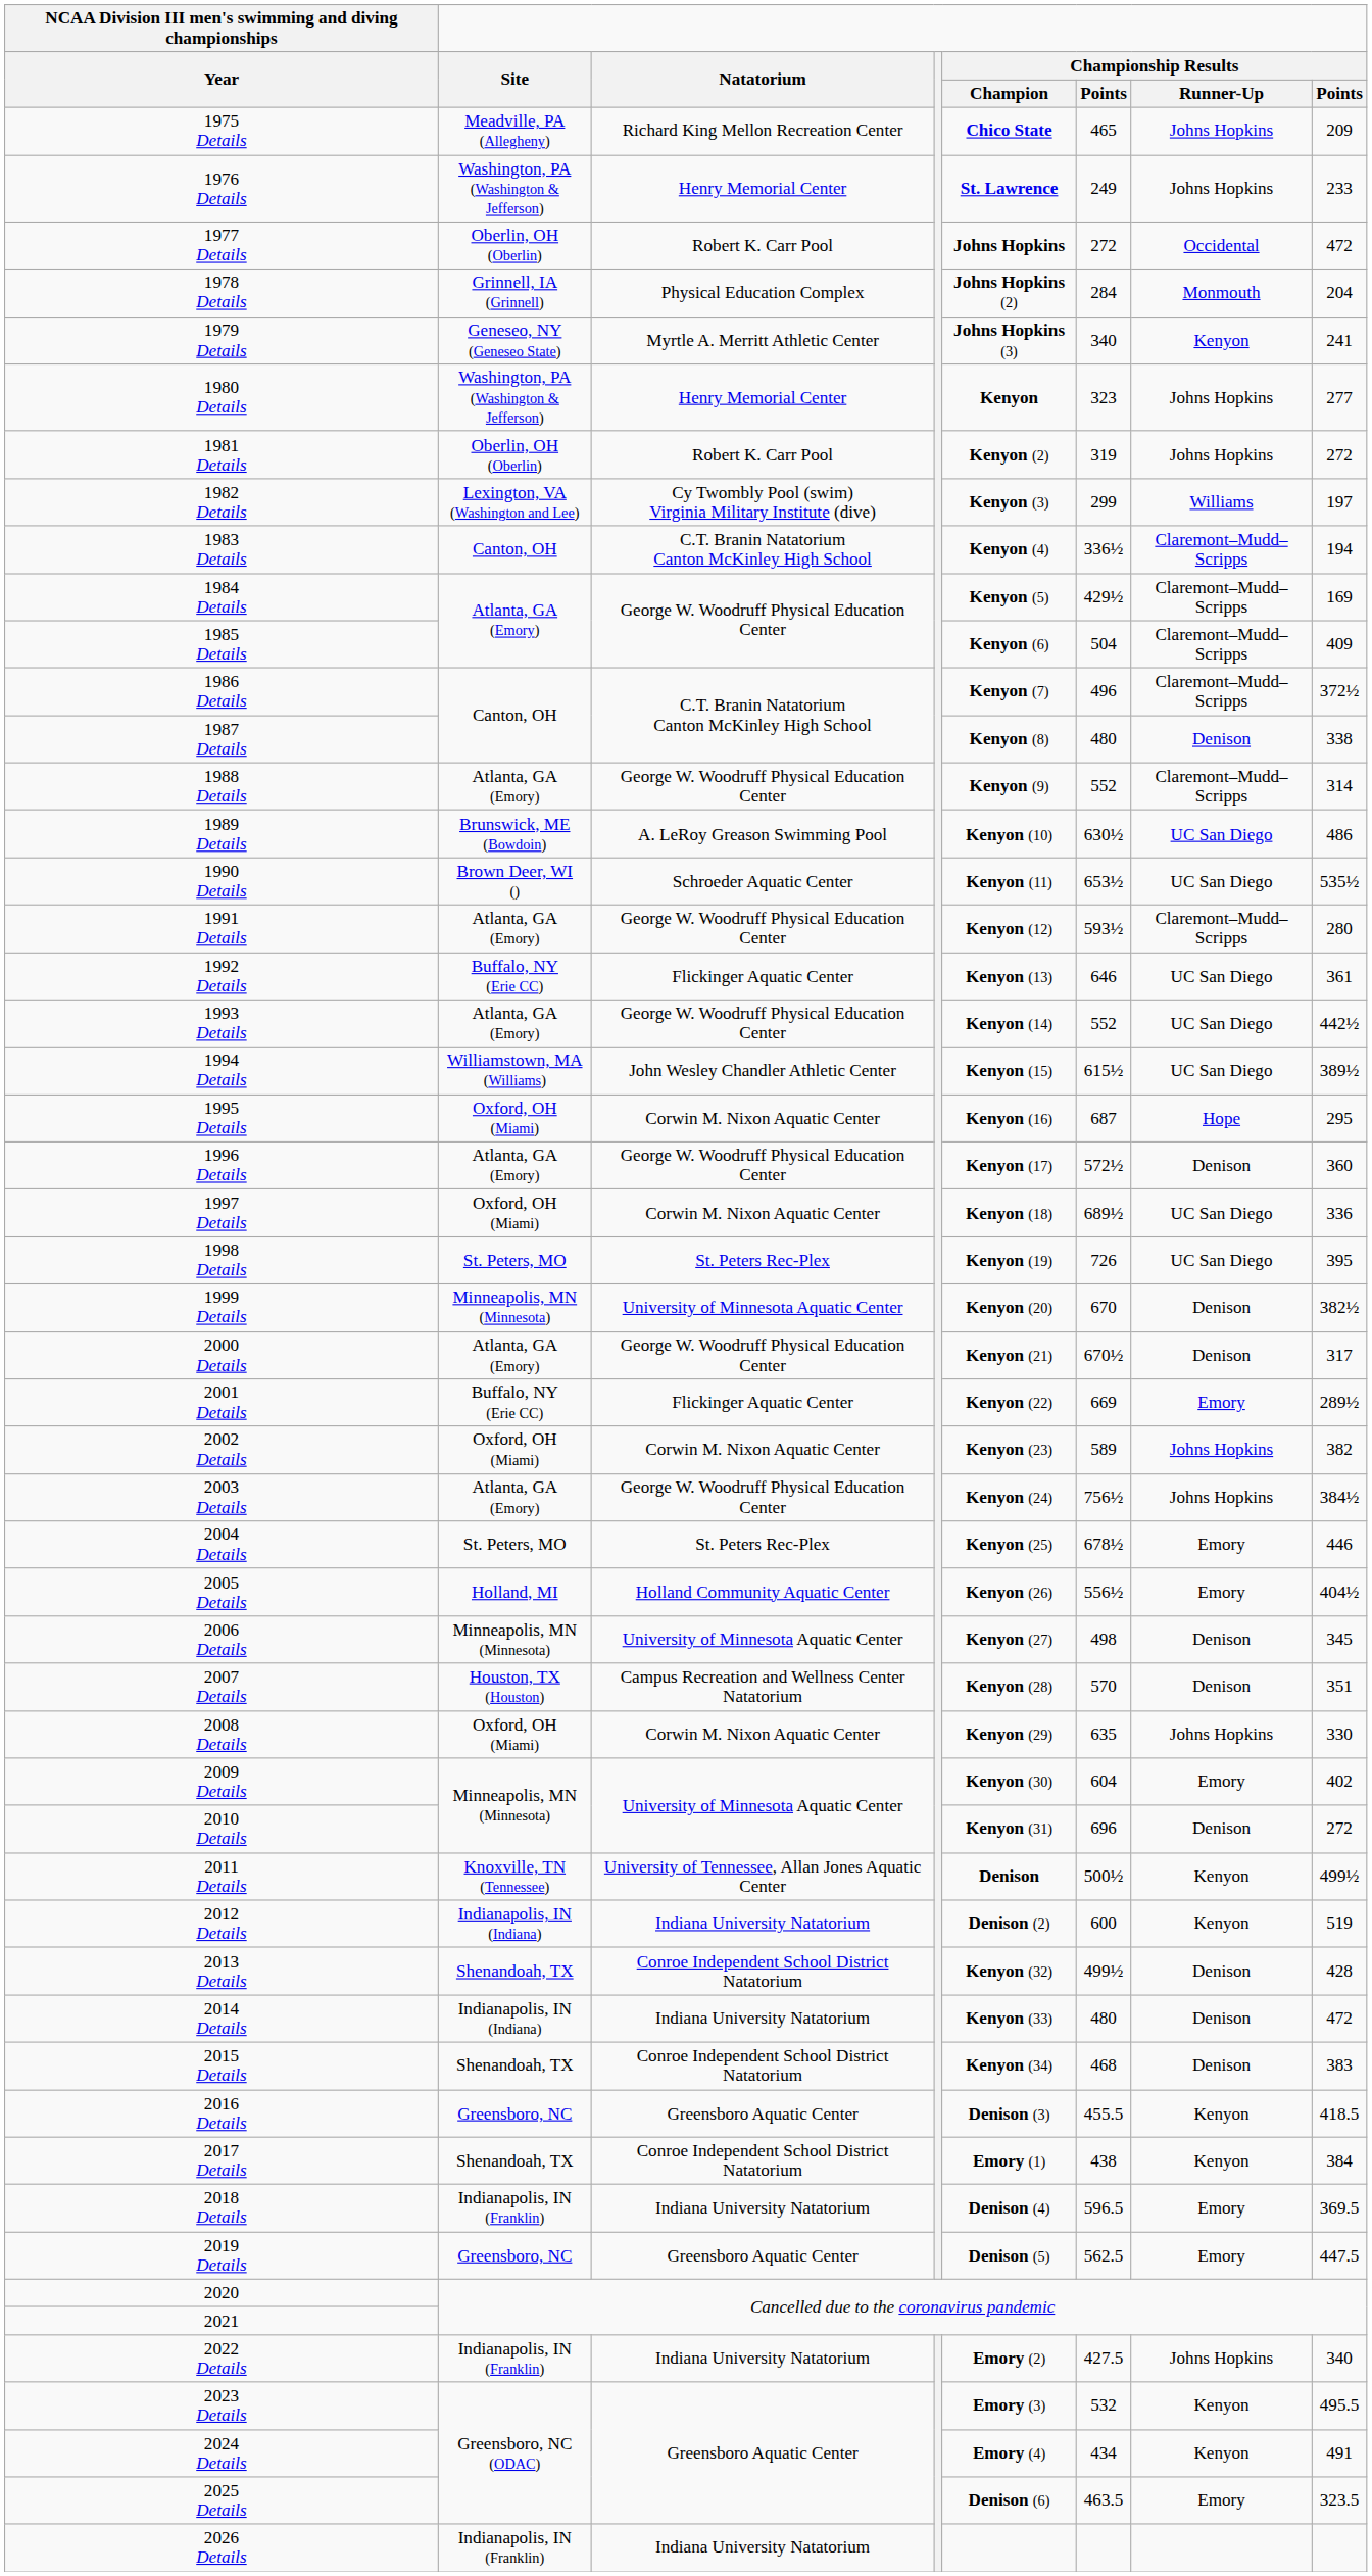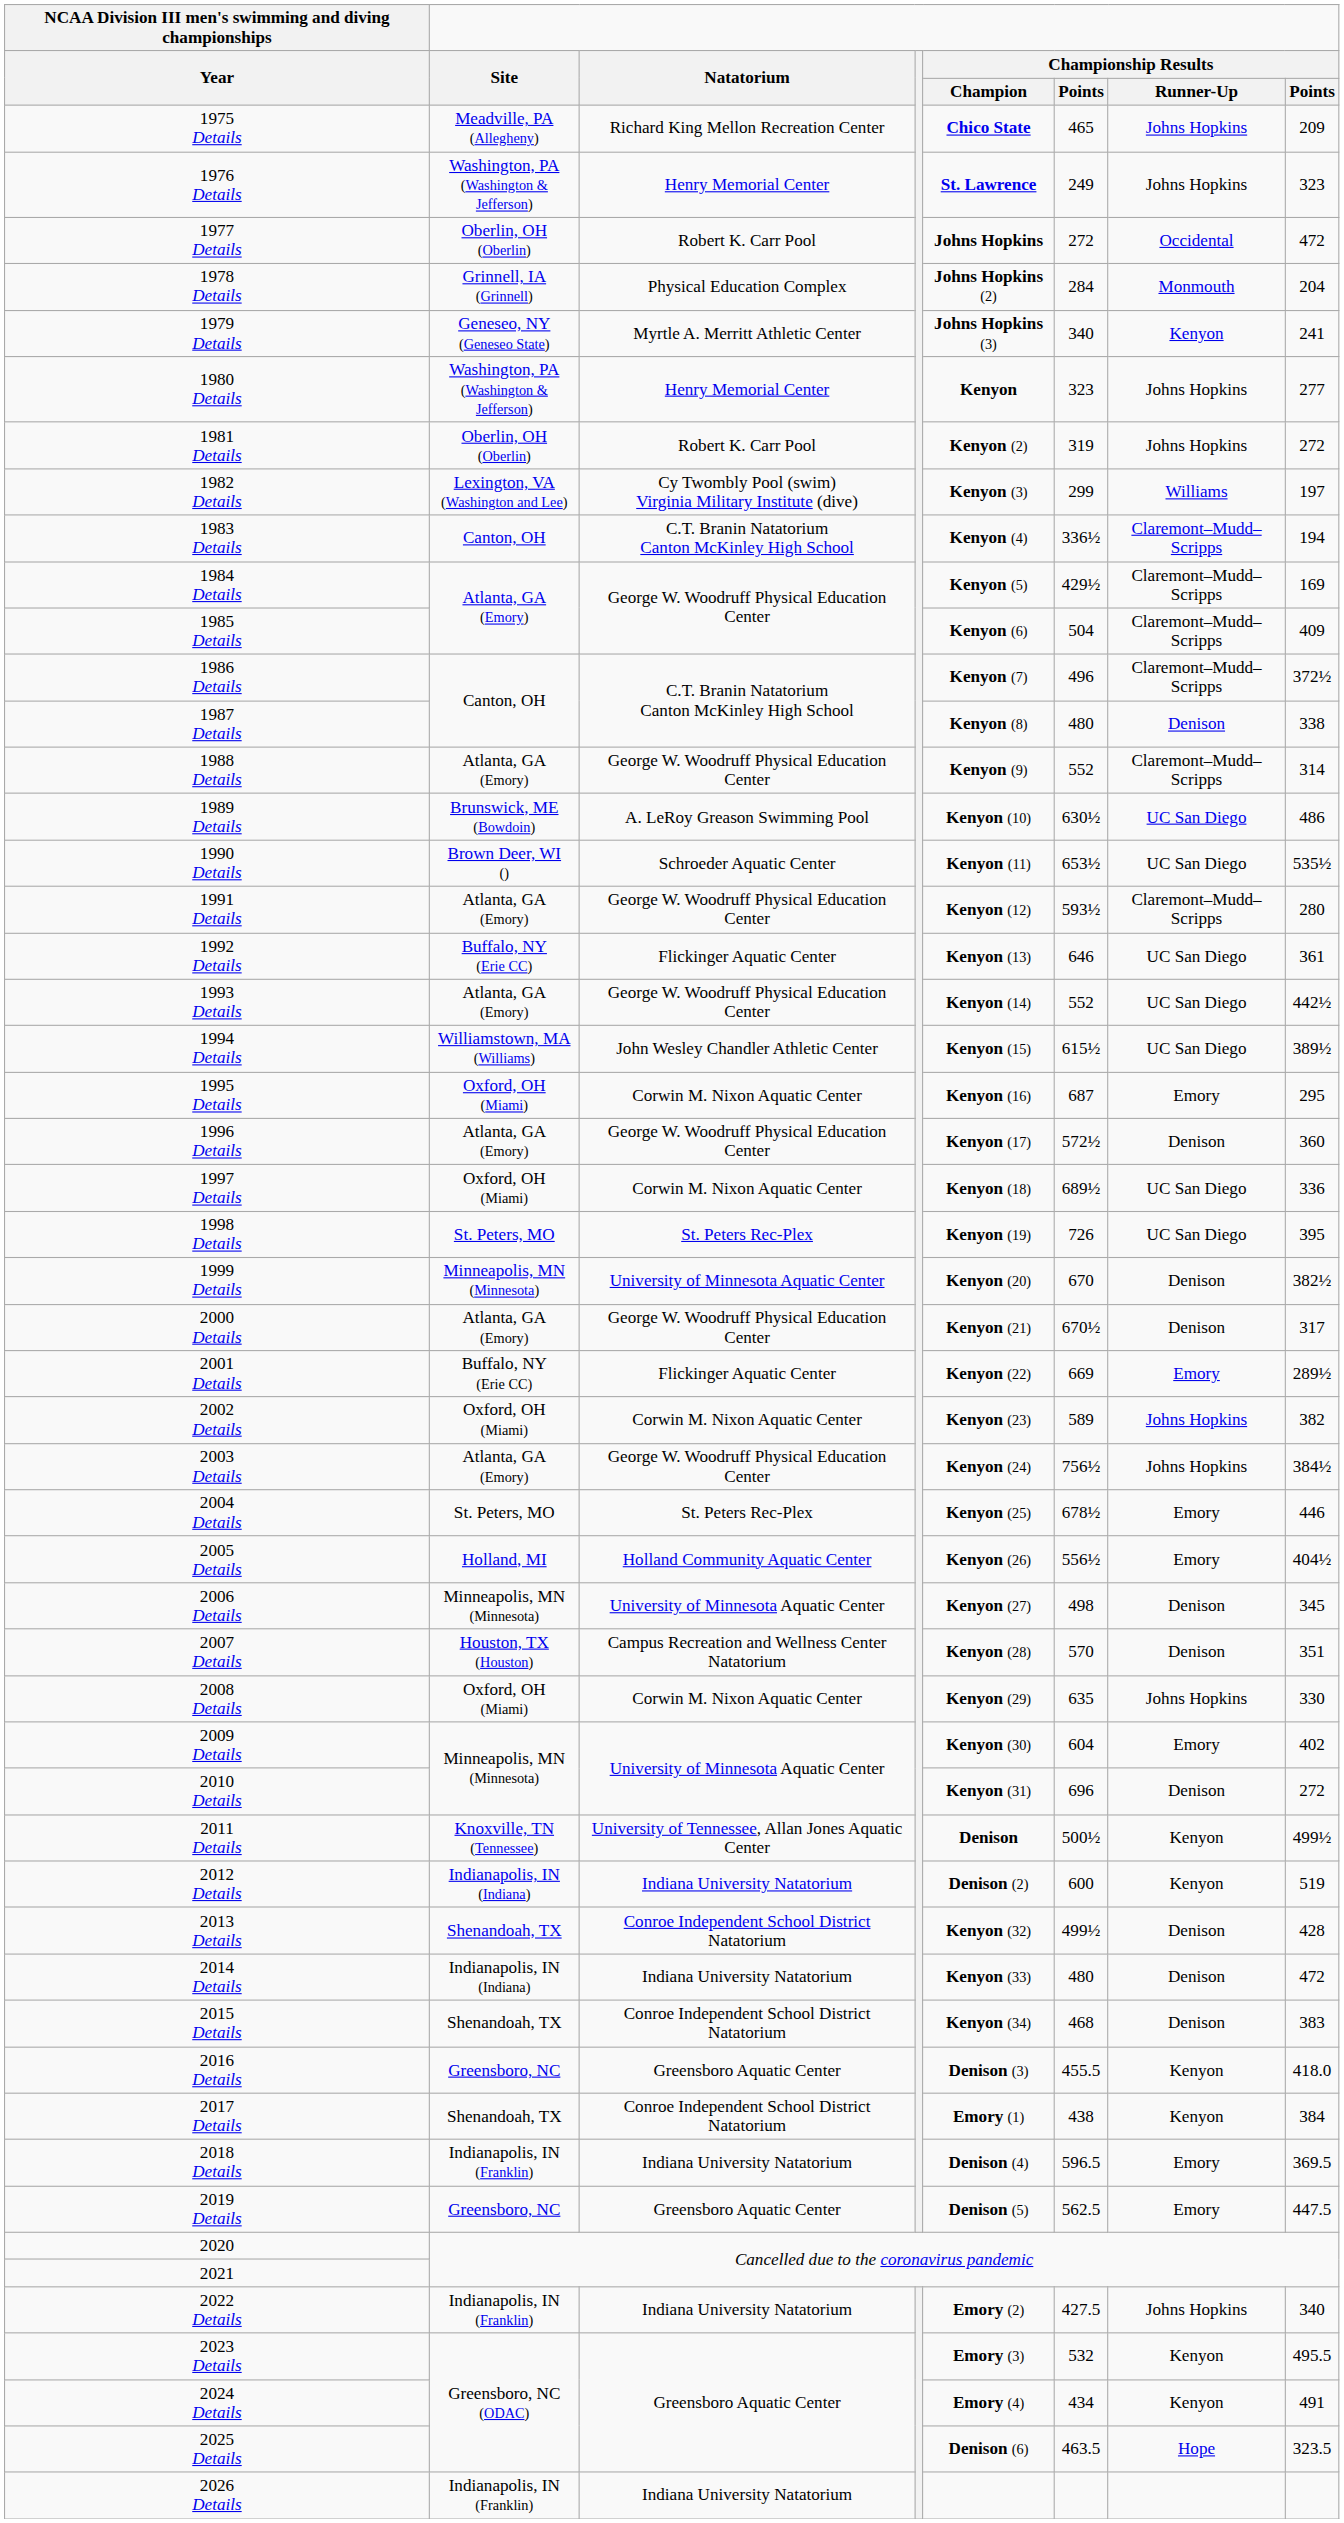1976 Details | column 8: 233 -> 323
1995 Details | Championship Results / Runner-Up: Hope -> Emory
2016 Details | column 8: 418.5 -> 418.0
2025 Details | Championship Results / Runner-Up: Emory -> Hope
